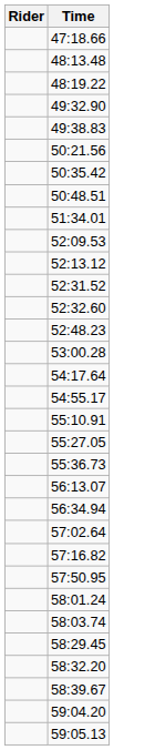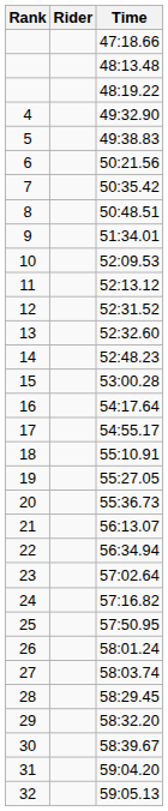+ column: Rank | 4 | 5 | 6 | 7 | 8 | 9 | 10 | 11 | 12 | 13 | 14 | 15 | 16 | 17 | 18 | 19 | 20 | 21 | 22 | 23 | 24 | 25 | 26 | 27 | 28 | 29 | 30 | 31 | 32
